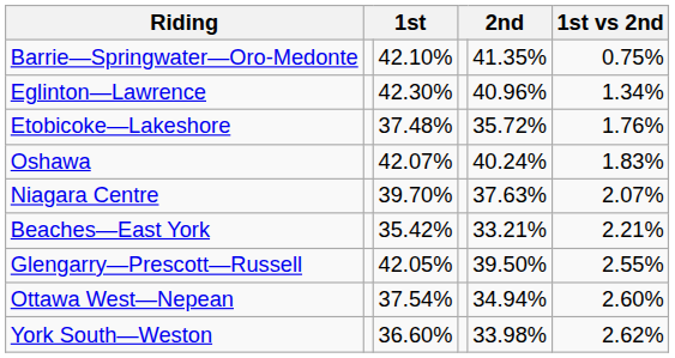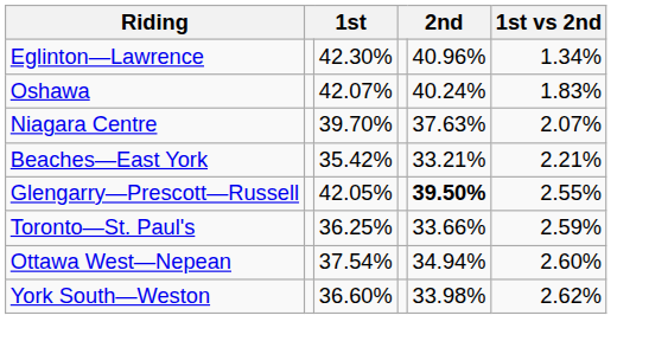- row: Barrie—Springwater—Oro-Medonte | 42.10% | 41.35% | 0.75%
- row: Etobicoke—Lakeshore | 37.48% | 35.72% | 1.76%
Glengarry—Prescott—Russell | column 5: normal -> bold
+ row: Toronto—St. Paul's | 36.25% | 33.66% | 2.59%
